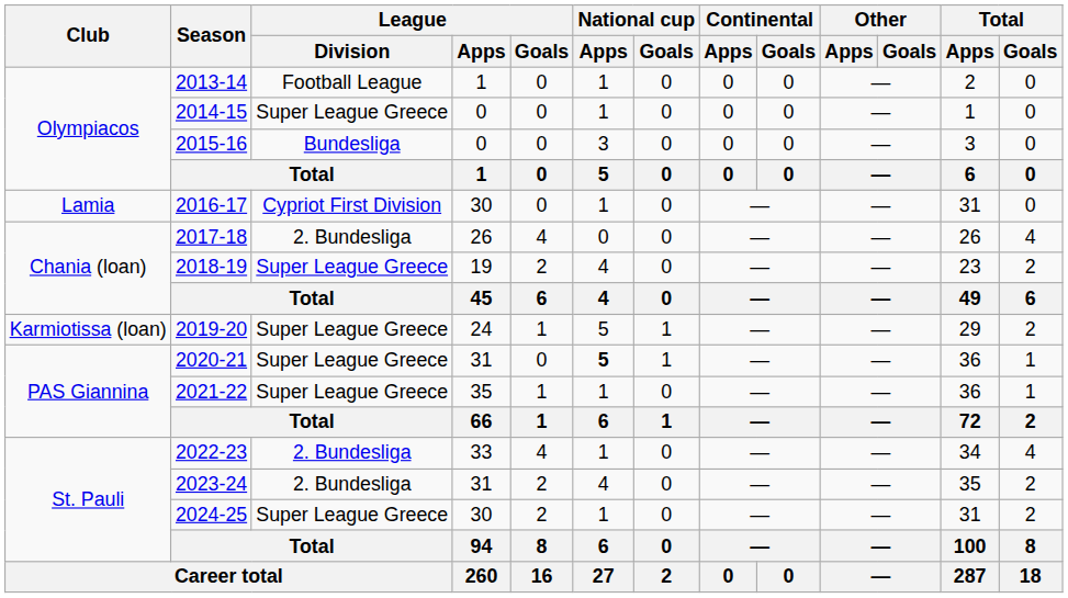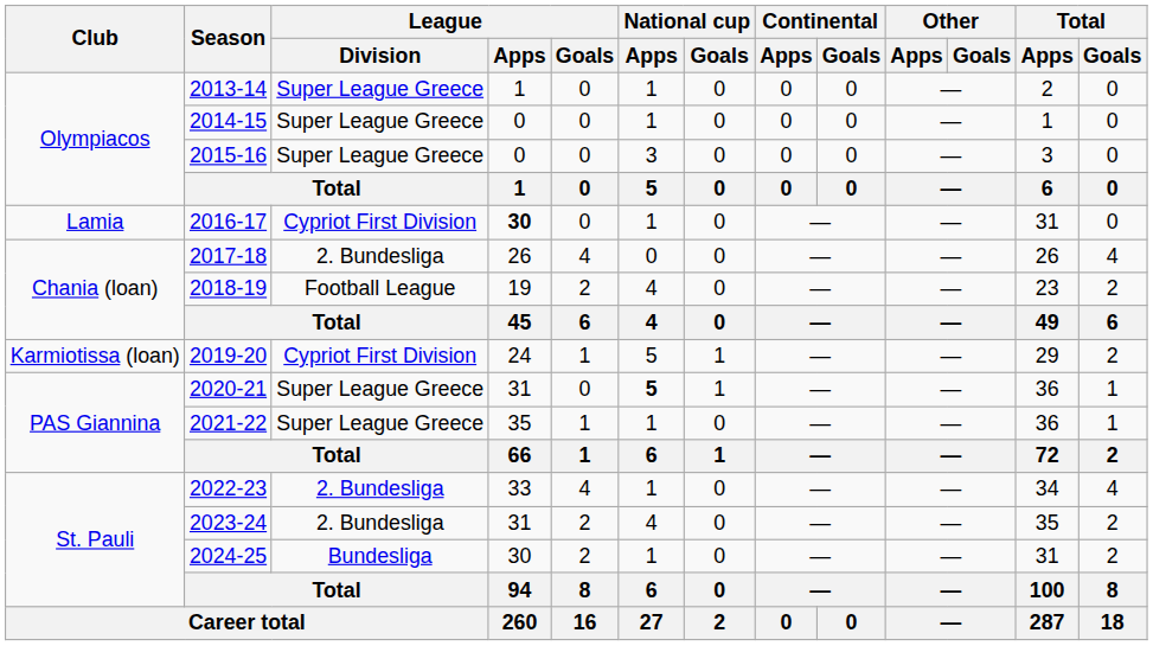2013-14 | League / Division: Football League -> Super League Greece
2015-16 | League / Division: Bundesliga -> Super League Greece
2016-17 | League / Apps: normal -> bold
2018-19 | League / Division: Super League Greece -> Football League
2019-20 | League / Division: Super League Greece -> Cypriot First Division
2024-25 | League / Division: Super League Greece -> Bundesliga
